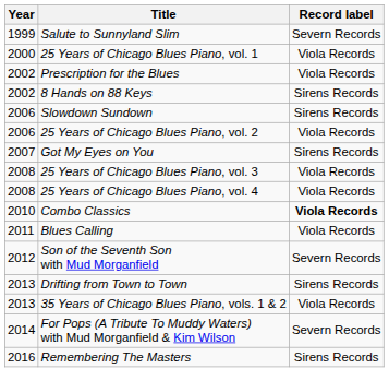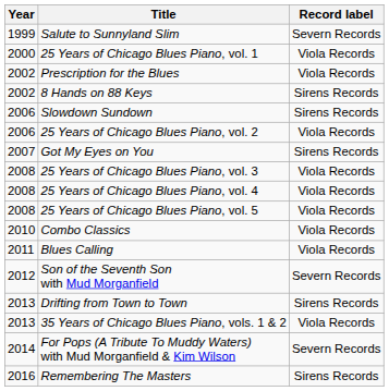+ row: 2008 | 25 Years of Chicago Blues Piano, vol. 5 | Viola Records
Combo Classics | Record label: bold -> normal
